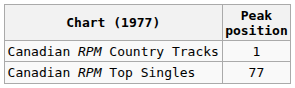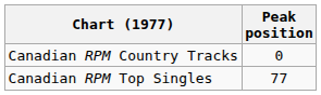Canadian RPM Country Tracks | Peak position: 1 -> 0
